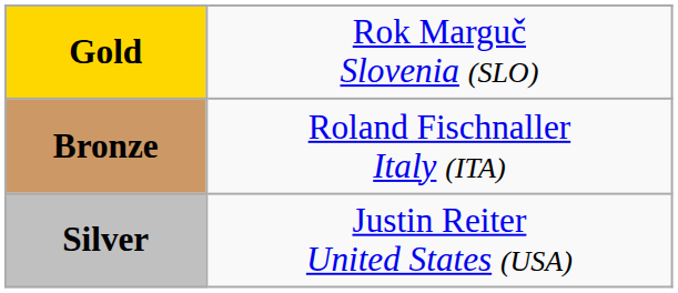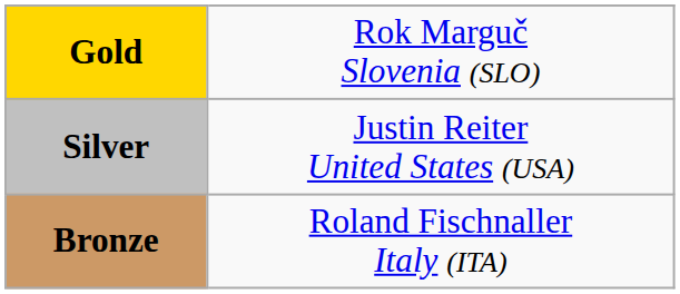rows swapped: Silver <-> Bronze
